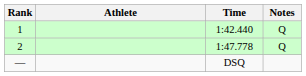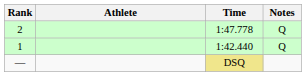rows swapped: 1 <-> 2
— | Time: no background -> khaki background
